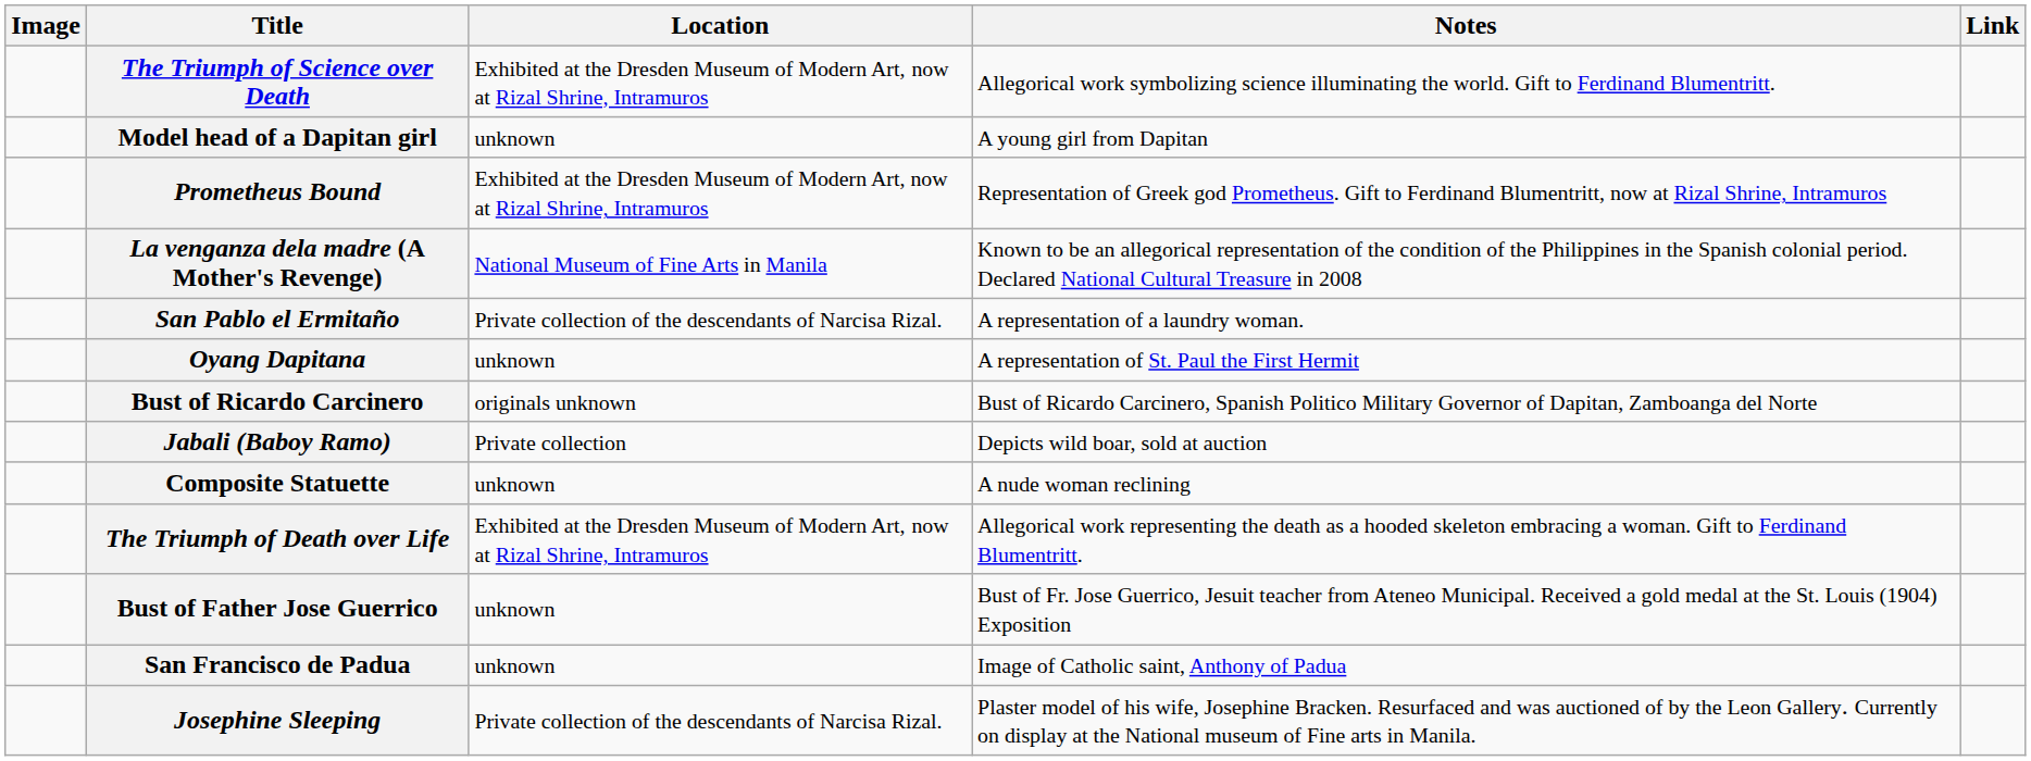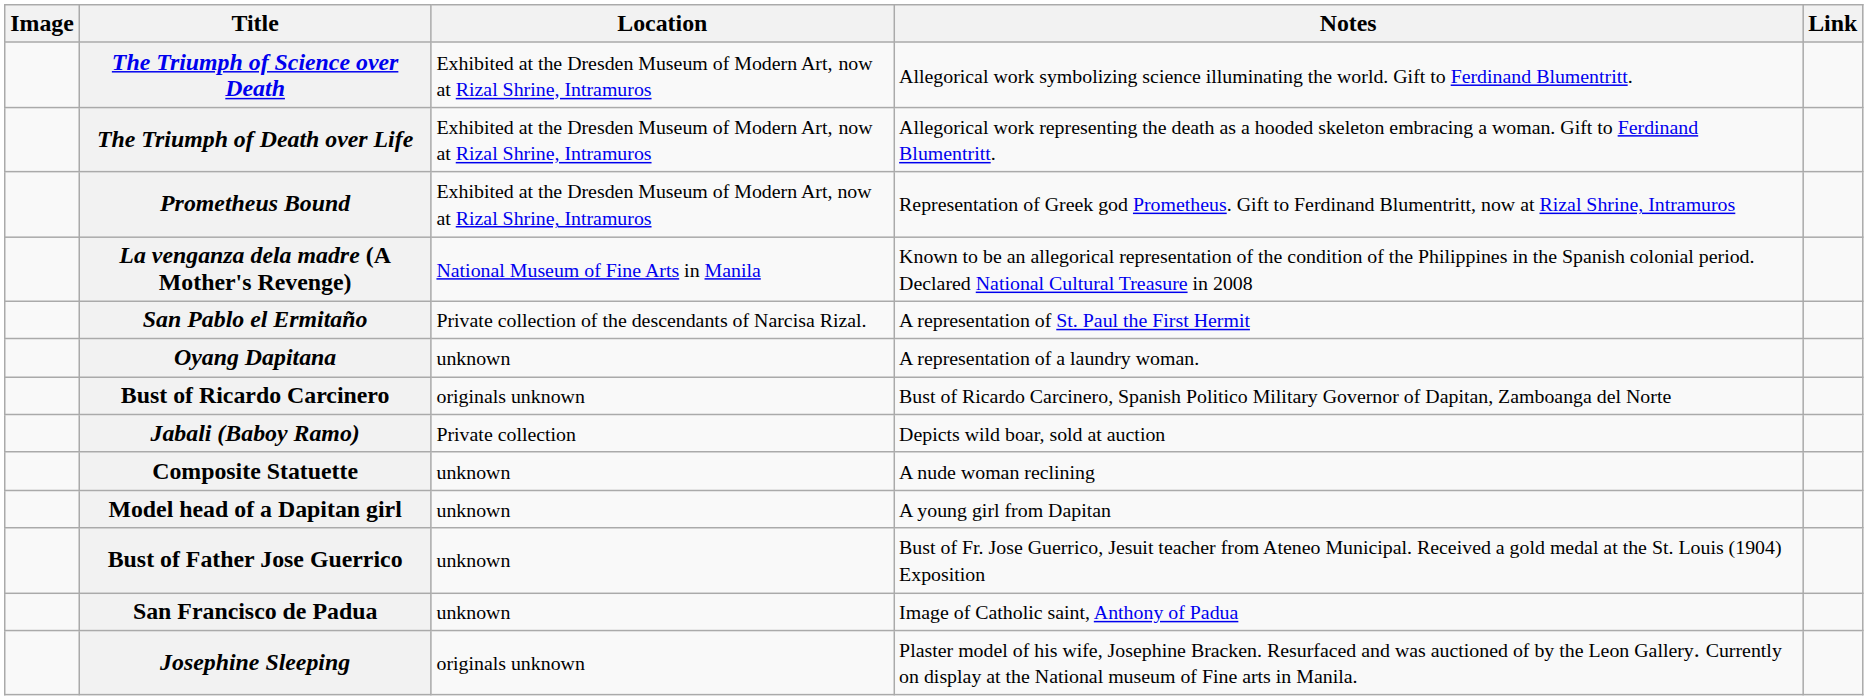rows swapped: The Triumph of Death over Life <-> Model head of a Dapitan girl
San Pablo el Ermitaño | Notes: A representation of a laundry woman. -> A representation of St. Paul the First Hermit
Oyang Dapitana | Notes: A representation of St. Paul the First Hermit -> A representation of a laundry woman.
Josephine Sleeping | Location: Private collection of the descendants of Narcisa Rizal. -> originals unknown
